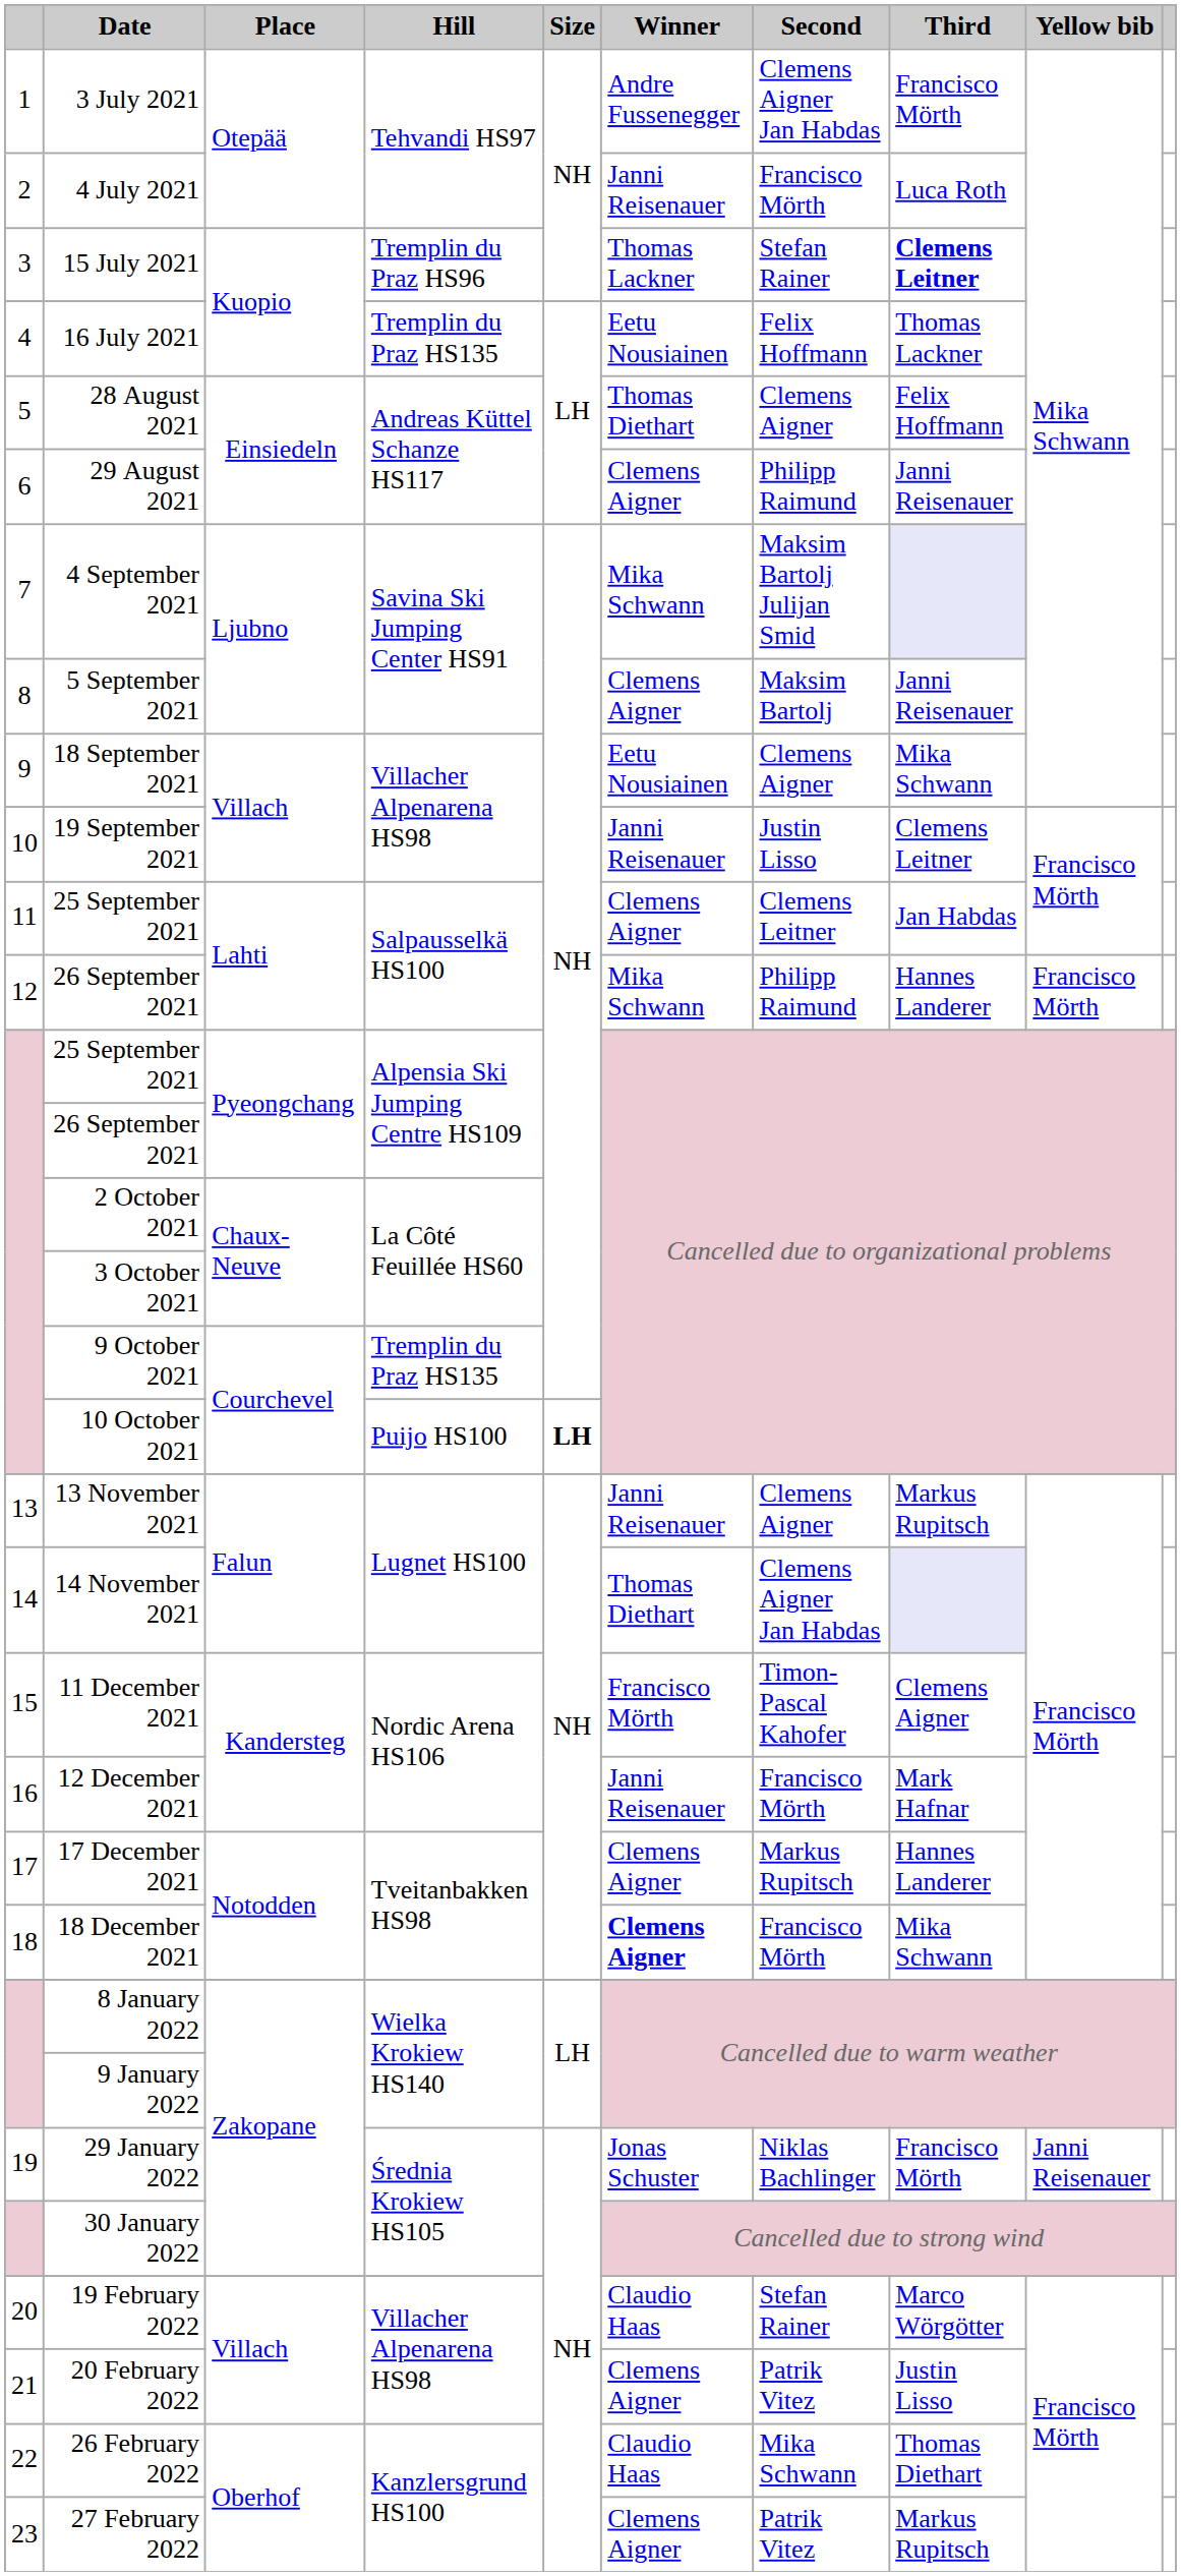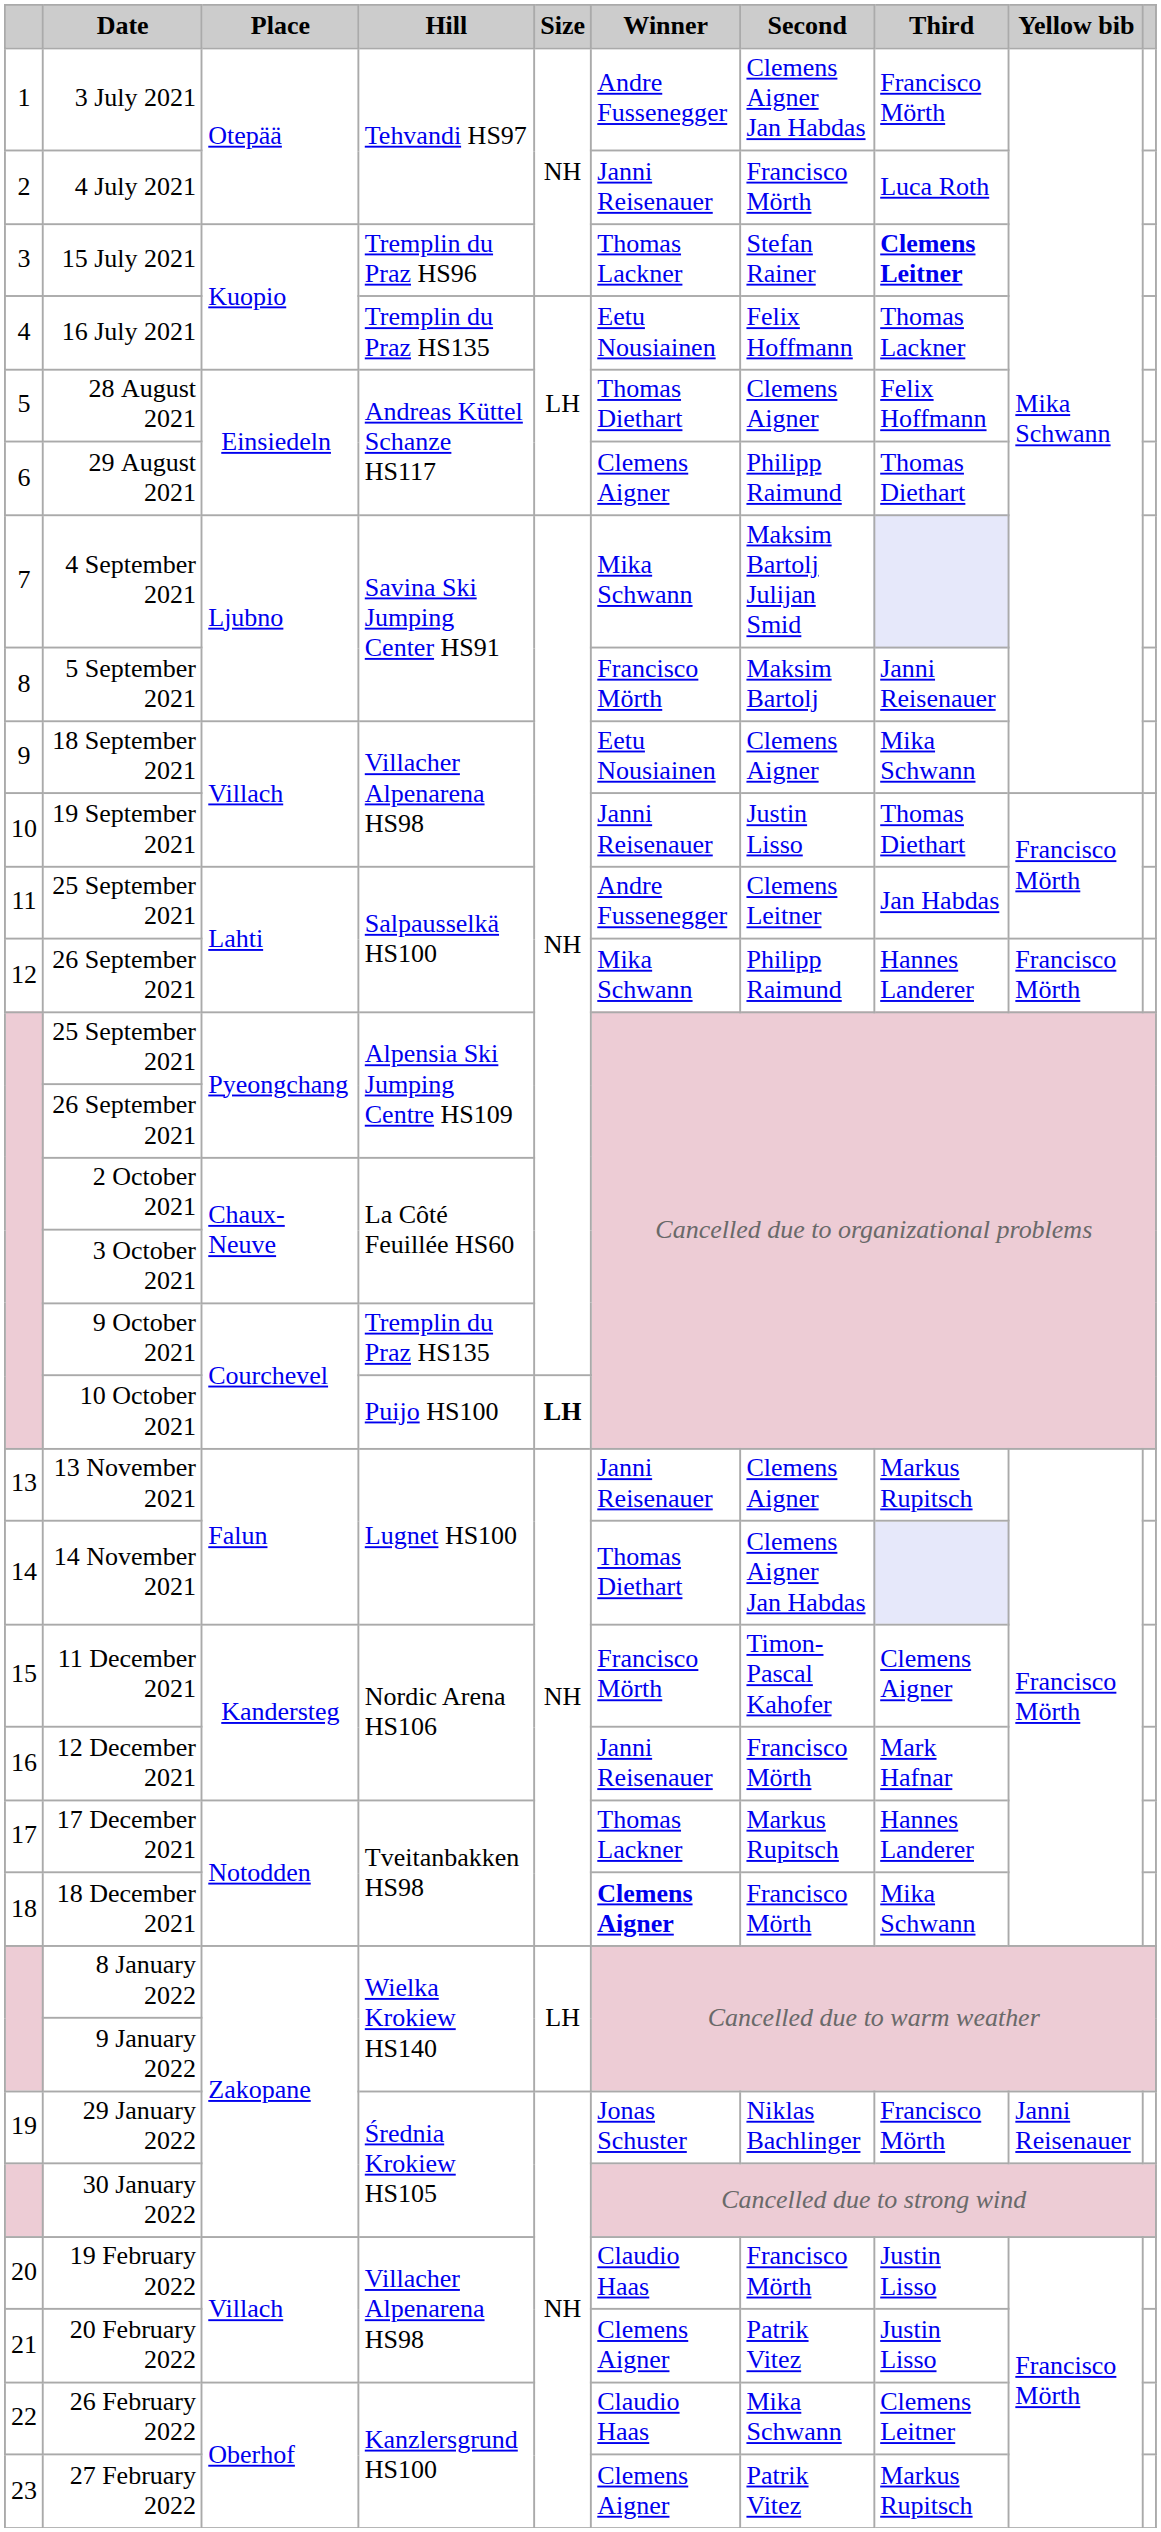29 August 2021 | Third: Janni Reisenauer -> Thomas Diethart
5 September 2021 | Winner: Clemens Aigner -> Francisco Mörth
19 September 2021 | Third: Clemens Leitner -> Thomas Diethart
11 / 25 September 2021 | Winner: Clemens Aigner -> Andre Fussenegger
17 December 2021 | Winner: Clemens Aigner -> Thomas Lackner
19 February 2022 | Second: Stefan Rainer -> Francisco Mörth
19 February 2022 | Third: Marco Wörgötter -> Justin Lisso
26 February 2022 | Third: Thomas Diethart -> Clemens Leitner
